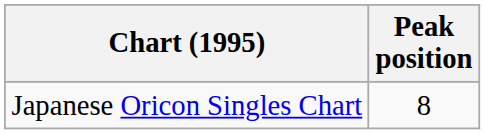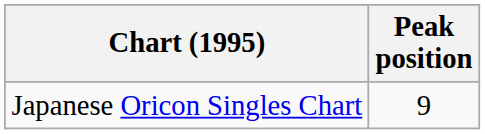Japanese Oricon Singles Chart | Peak position: 8 -> 9
